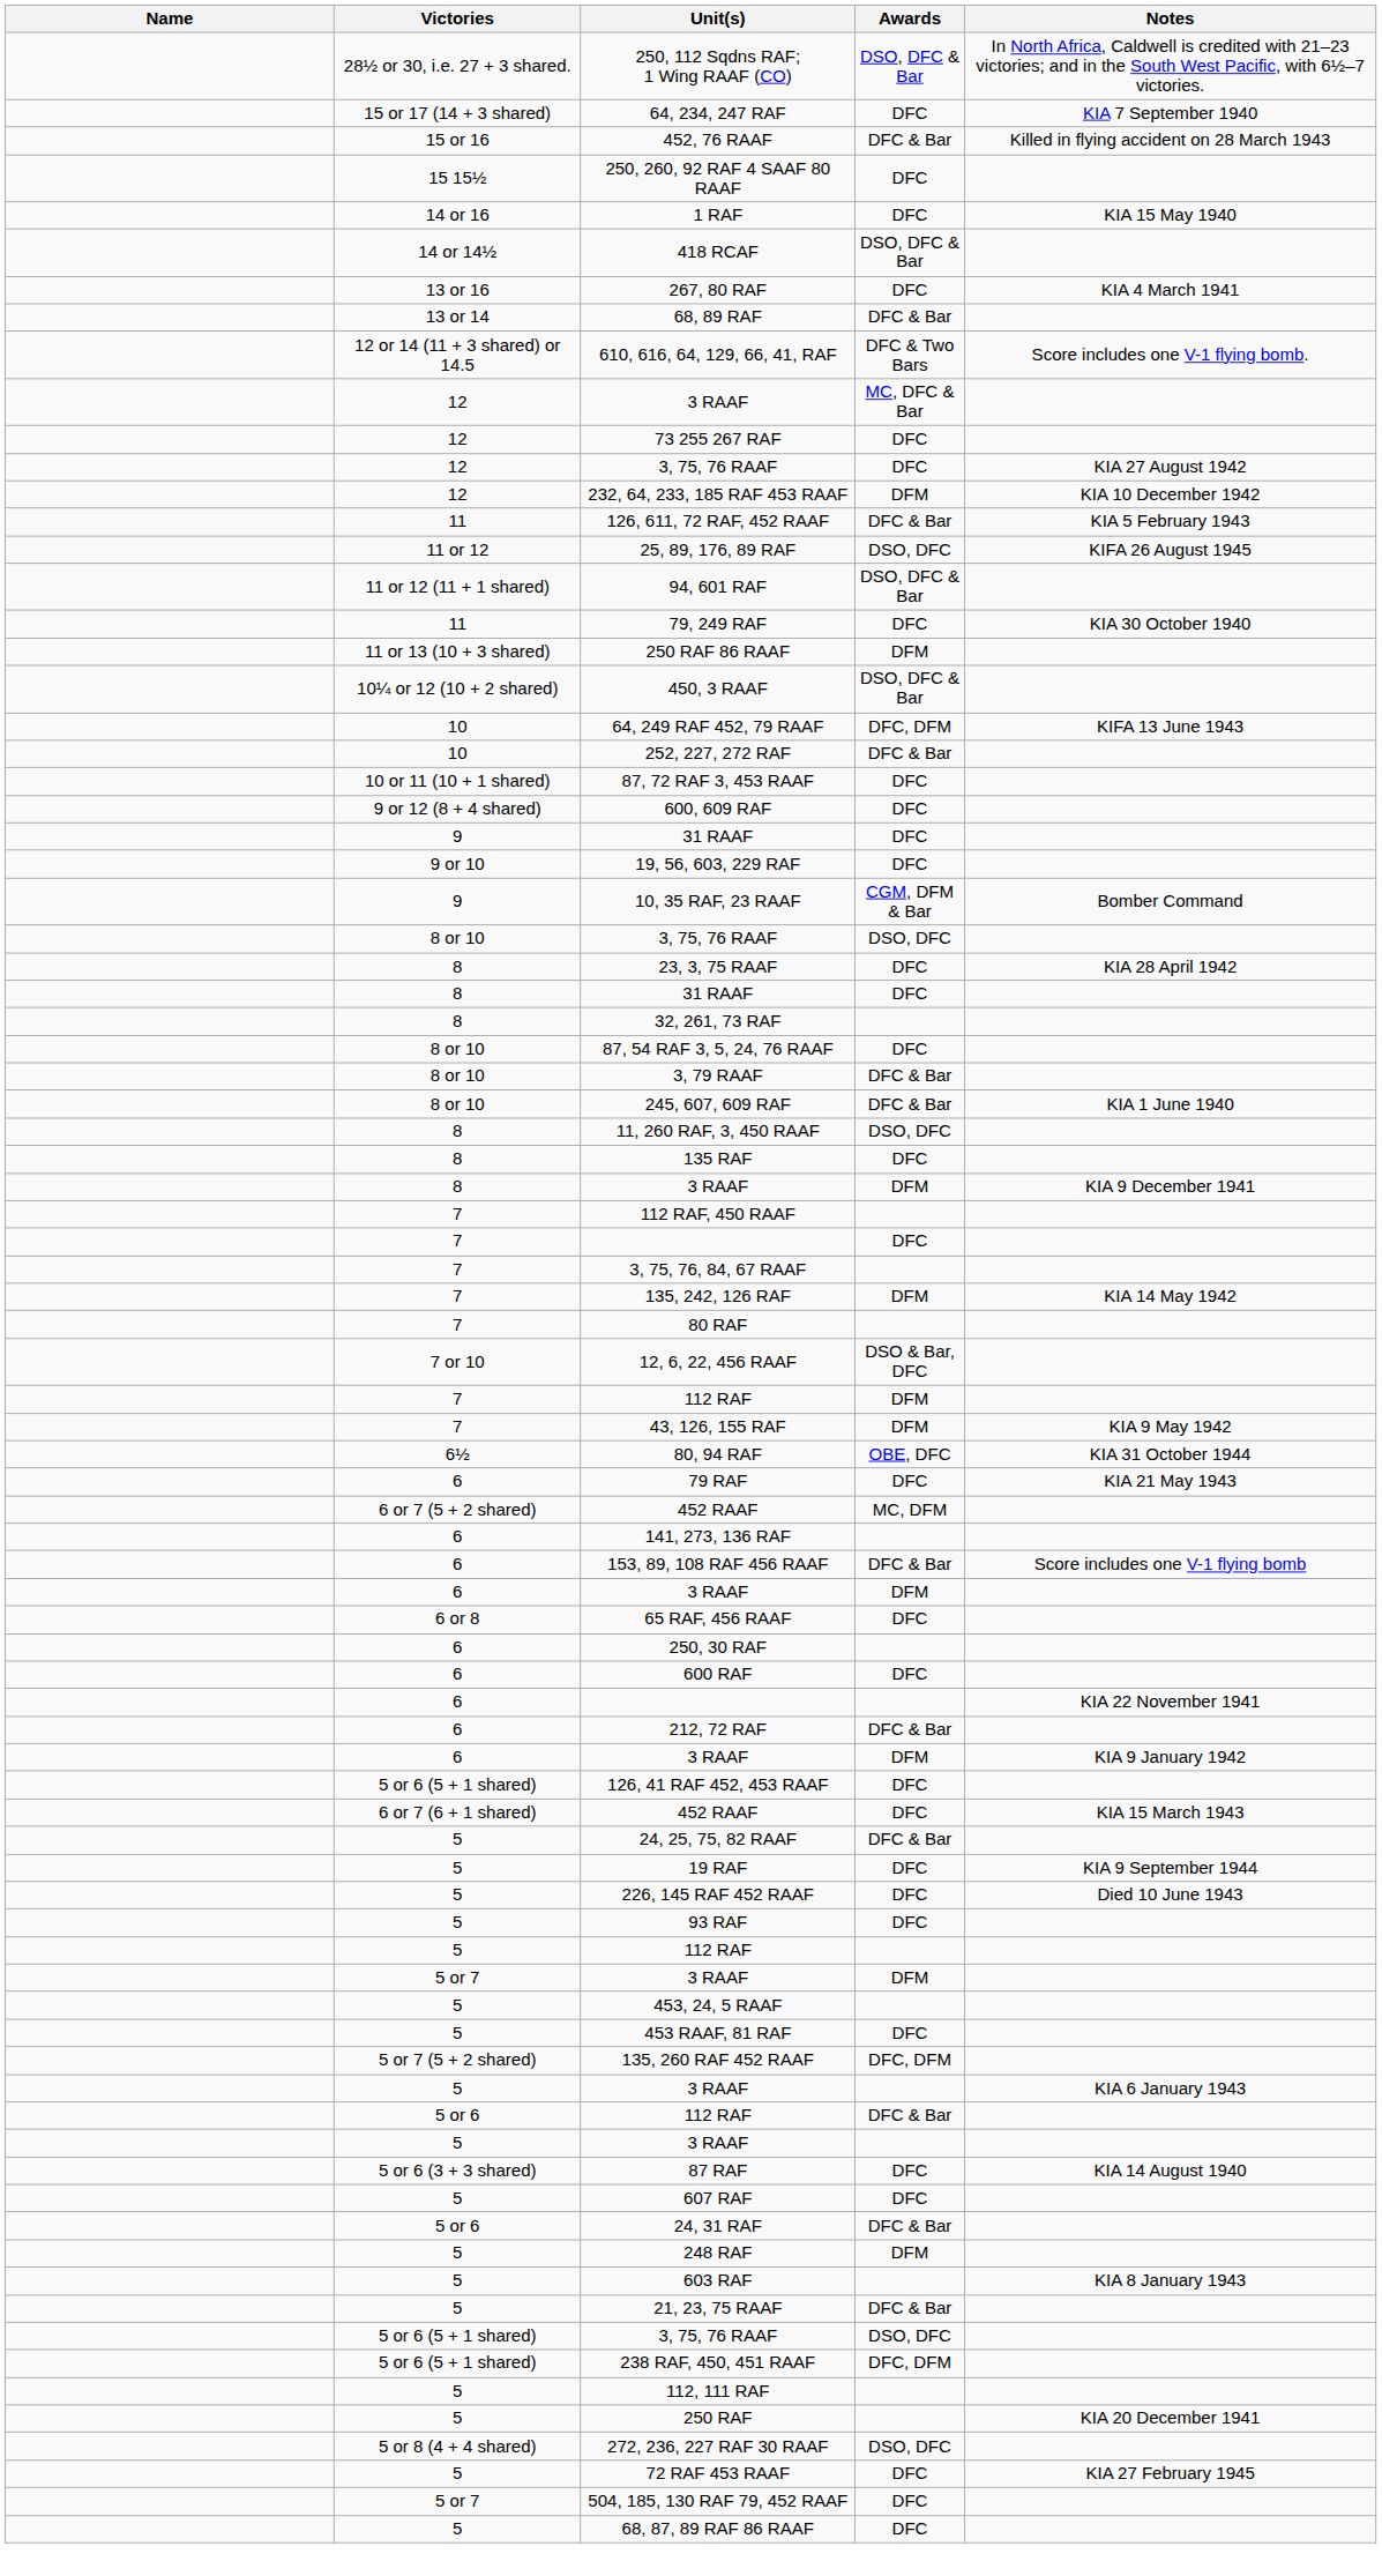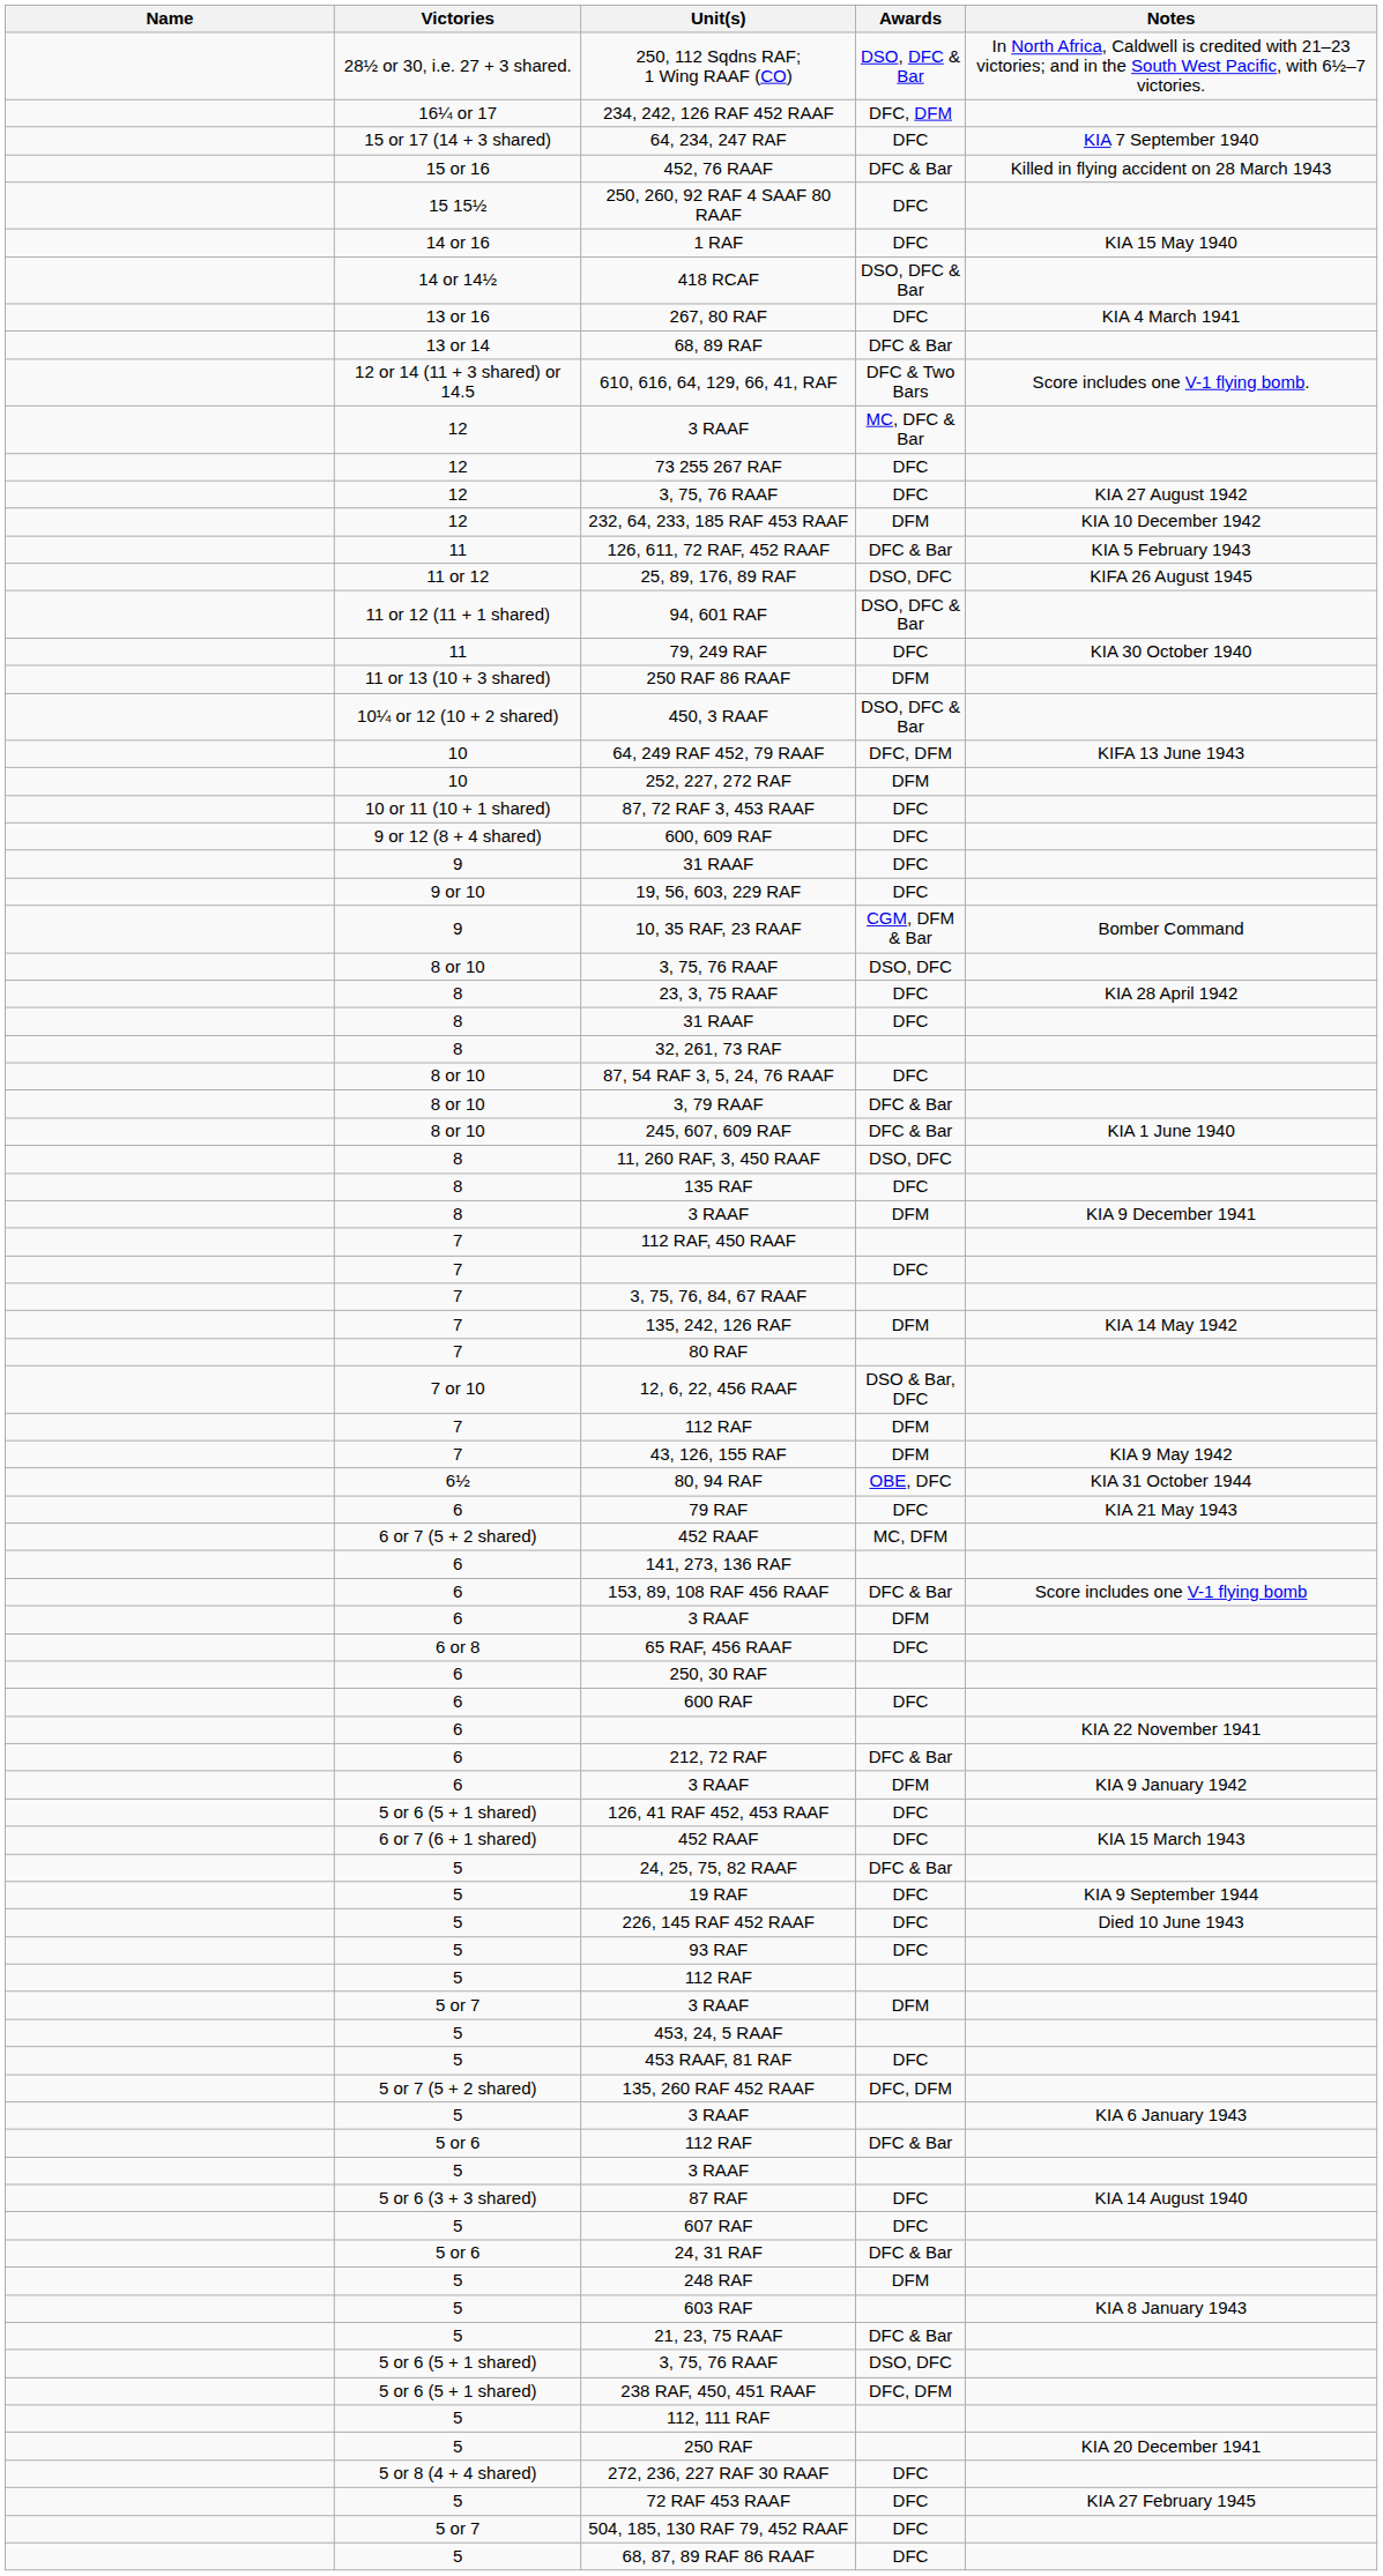+ row: 16¼ or 17 | 234, 242, 126 RAF 452 RAAF | DFC, DFM
252, 227, 272 RAF | Awards: DFC & Bar -> DFM
272, 236, 227 RAF 30 RAAF | Awards: DSO, DFC -> DFC
